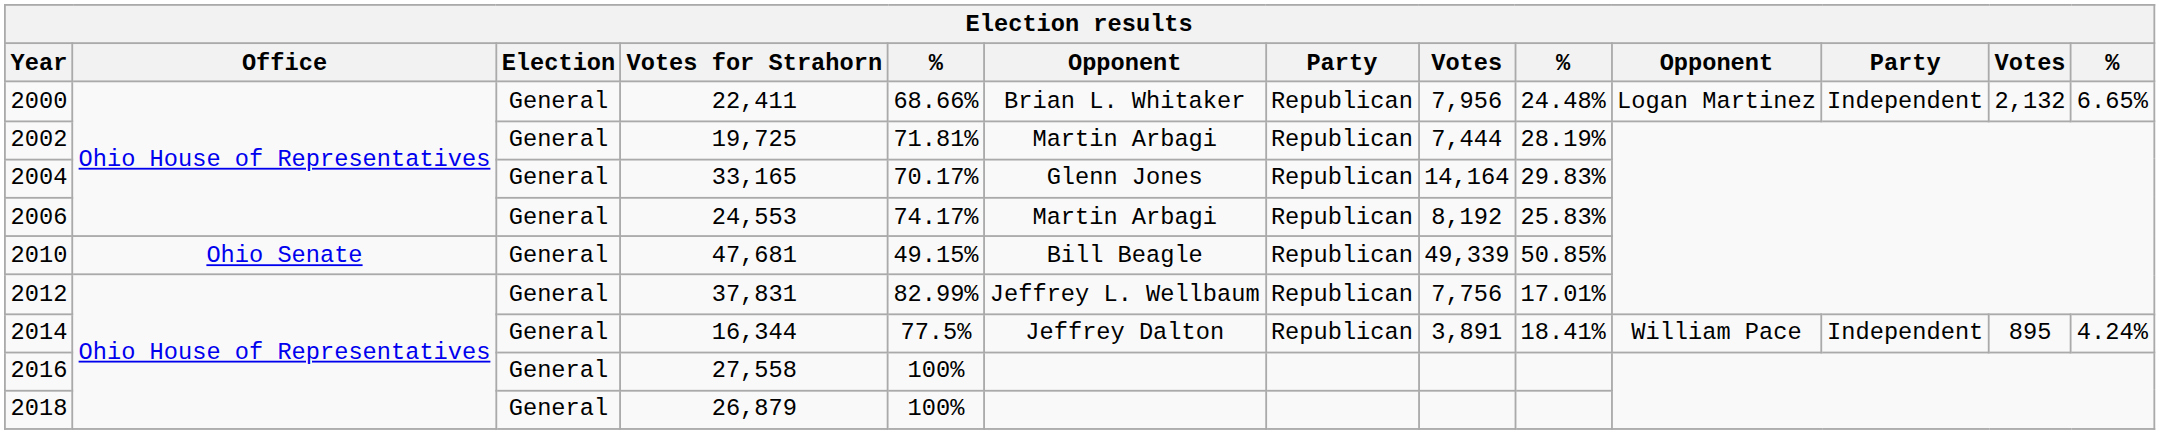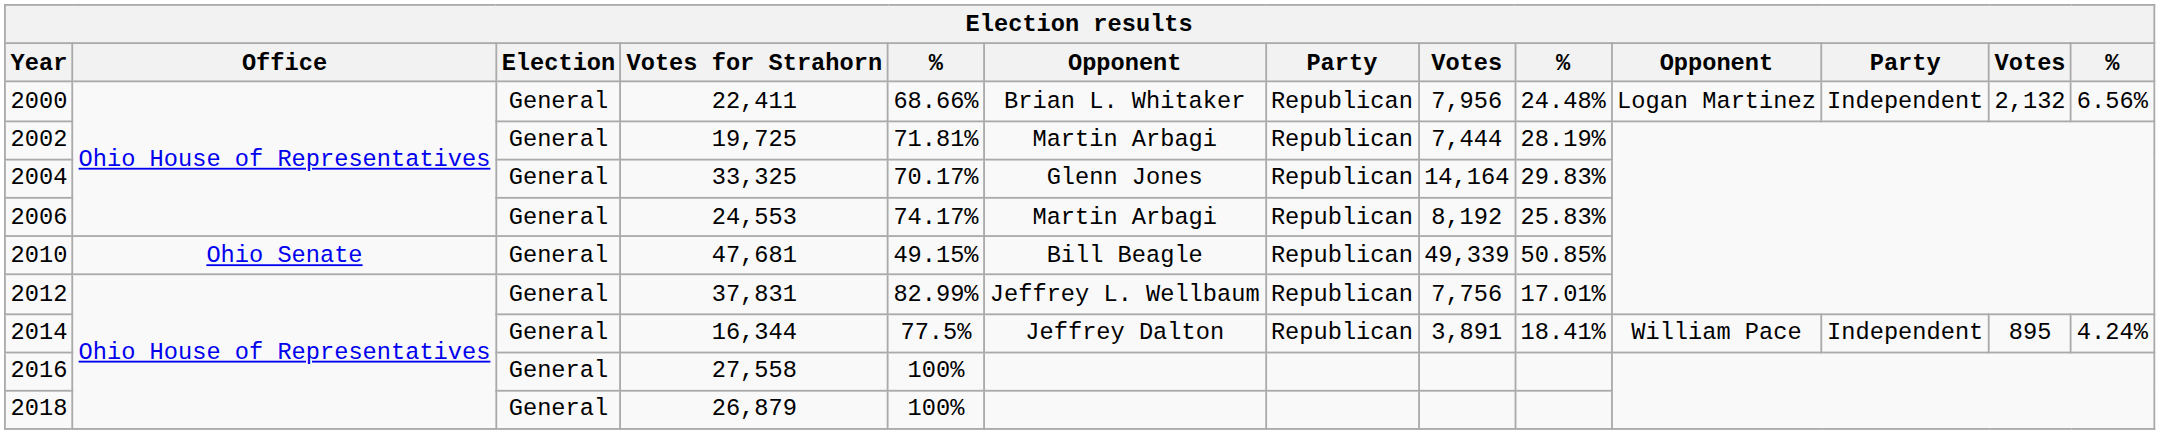2000 | column 13: 6.65% -> 6.56%
2004 | Votes for Strahorn: 33,165 -> 33,325
